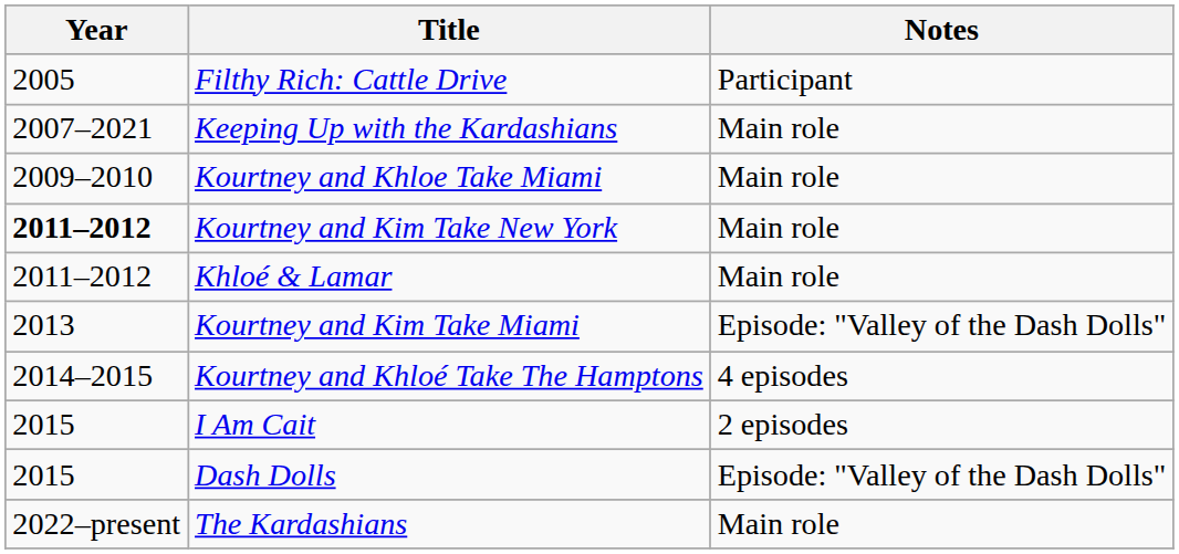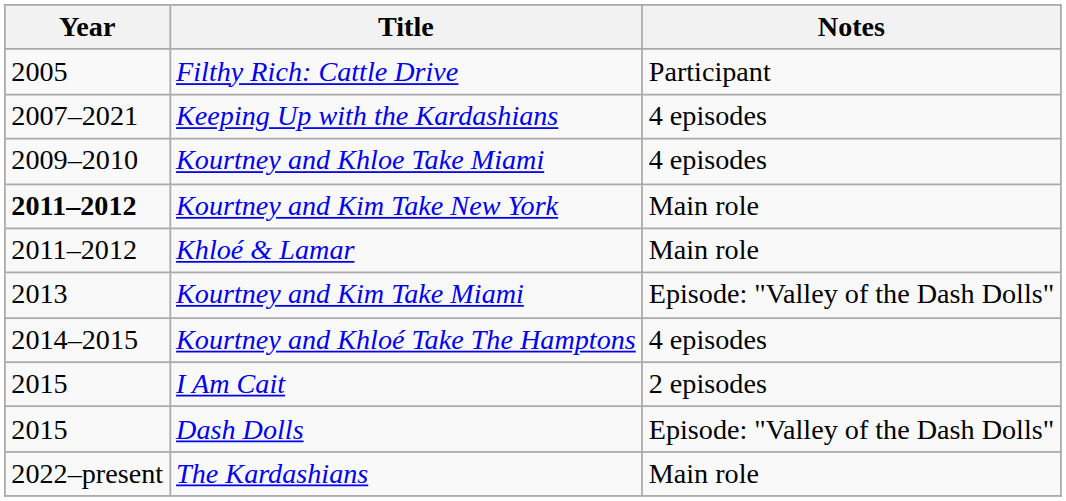Keeping Up with the Kardashians | Notes: Main role -> 4 episodes
Kourtney and Khloe Take Miami | Notes: Main role -> 4 episodes
